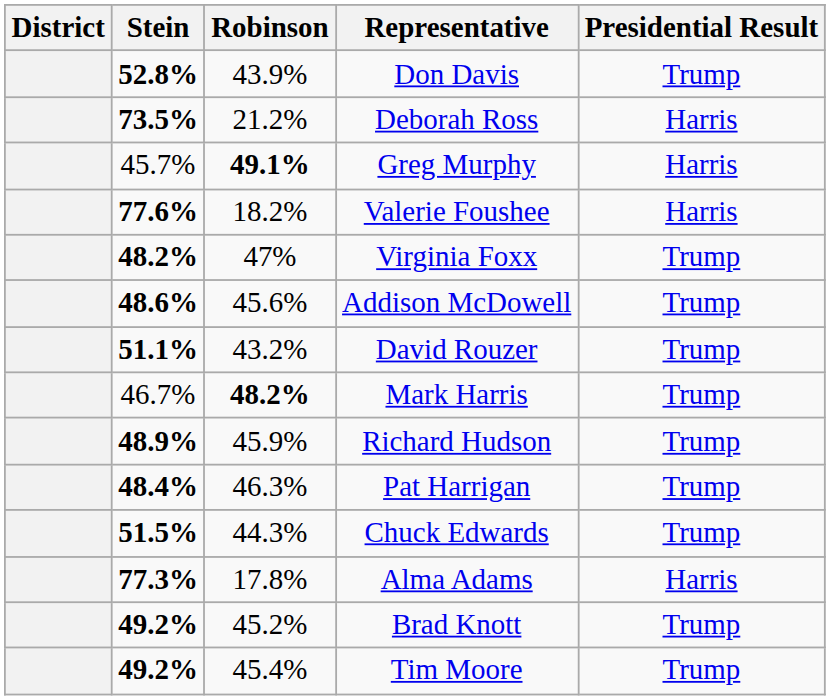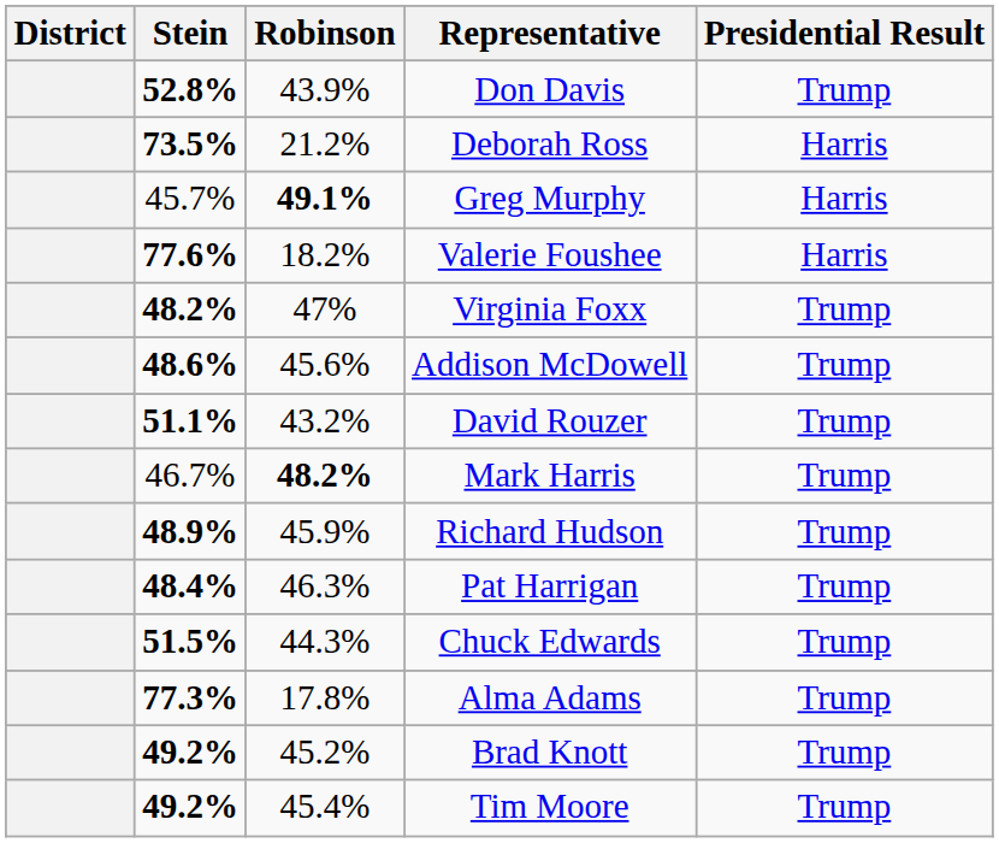Alma Adams | Presidential Result: Harris -> Trump
